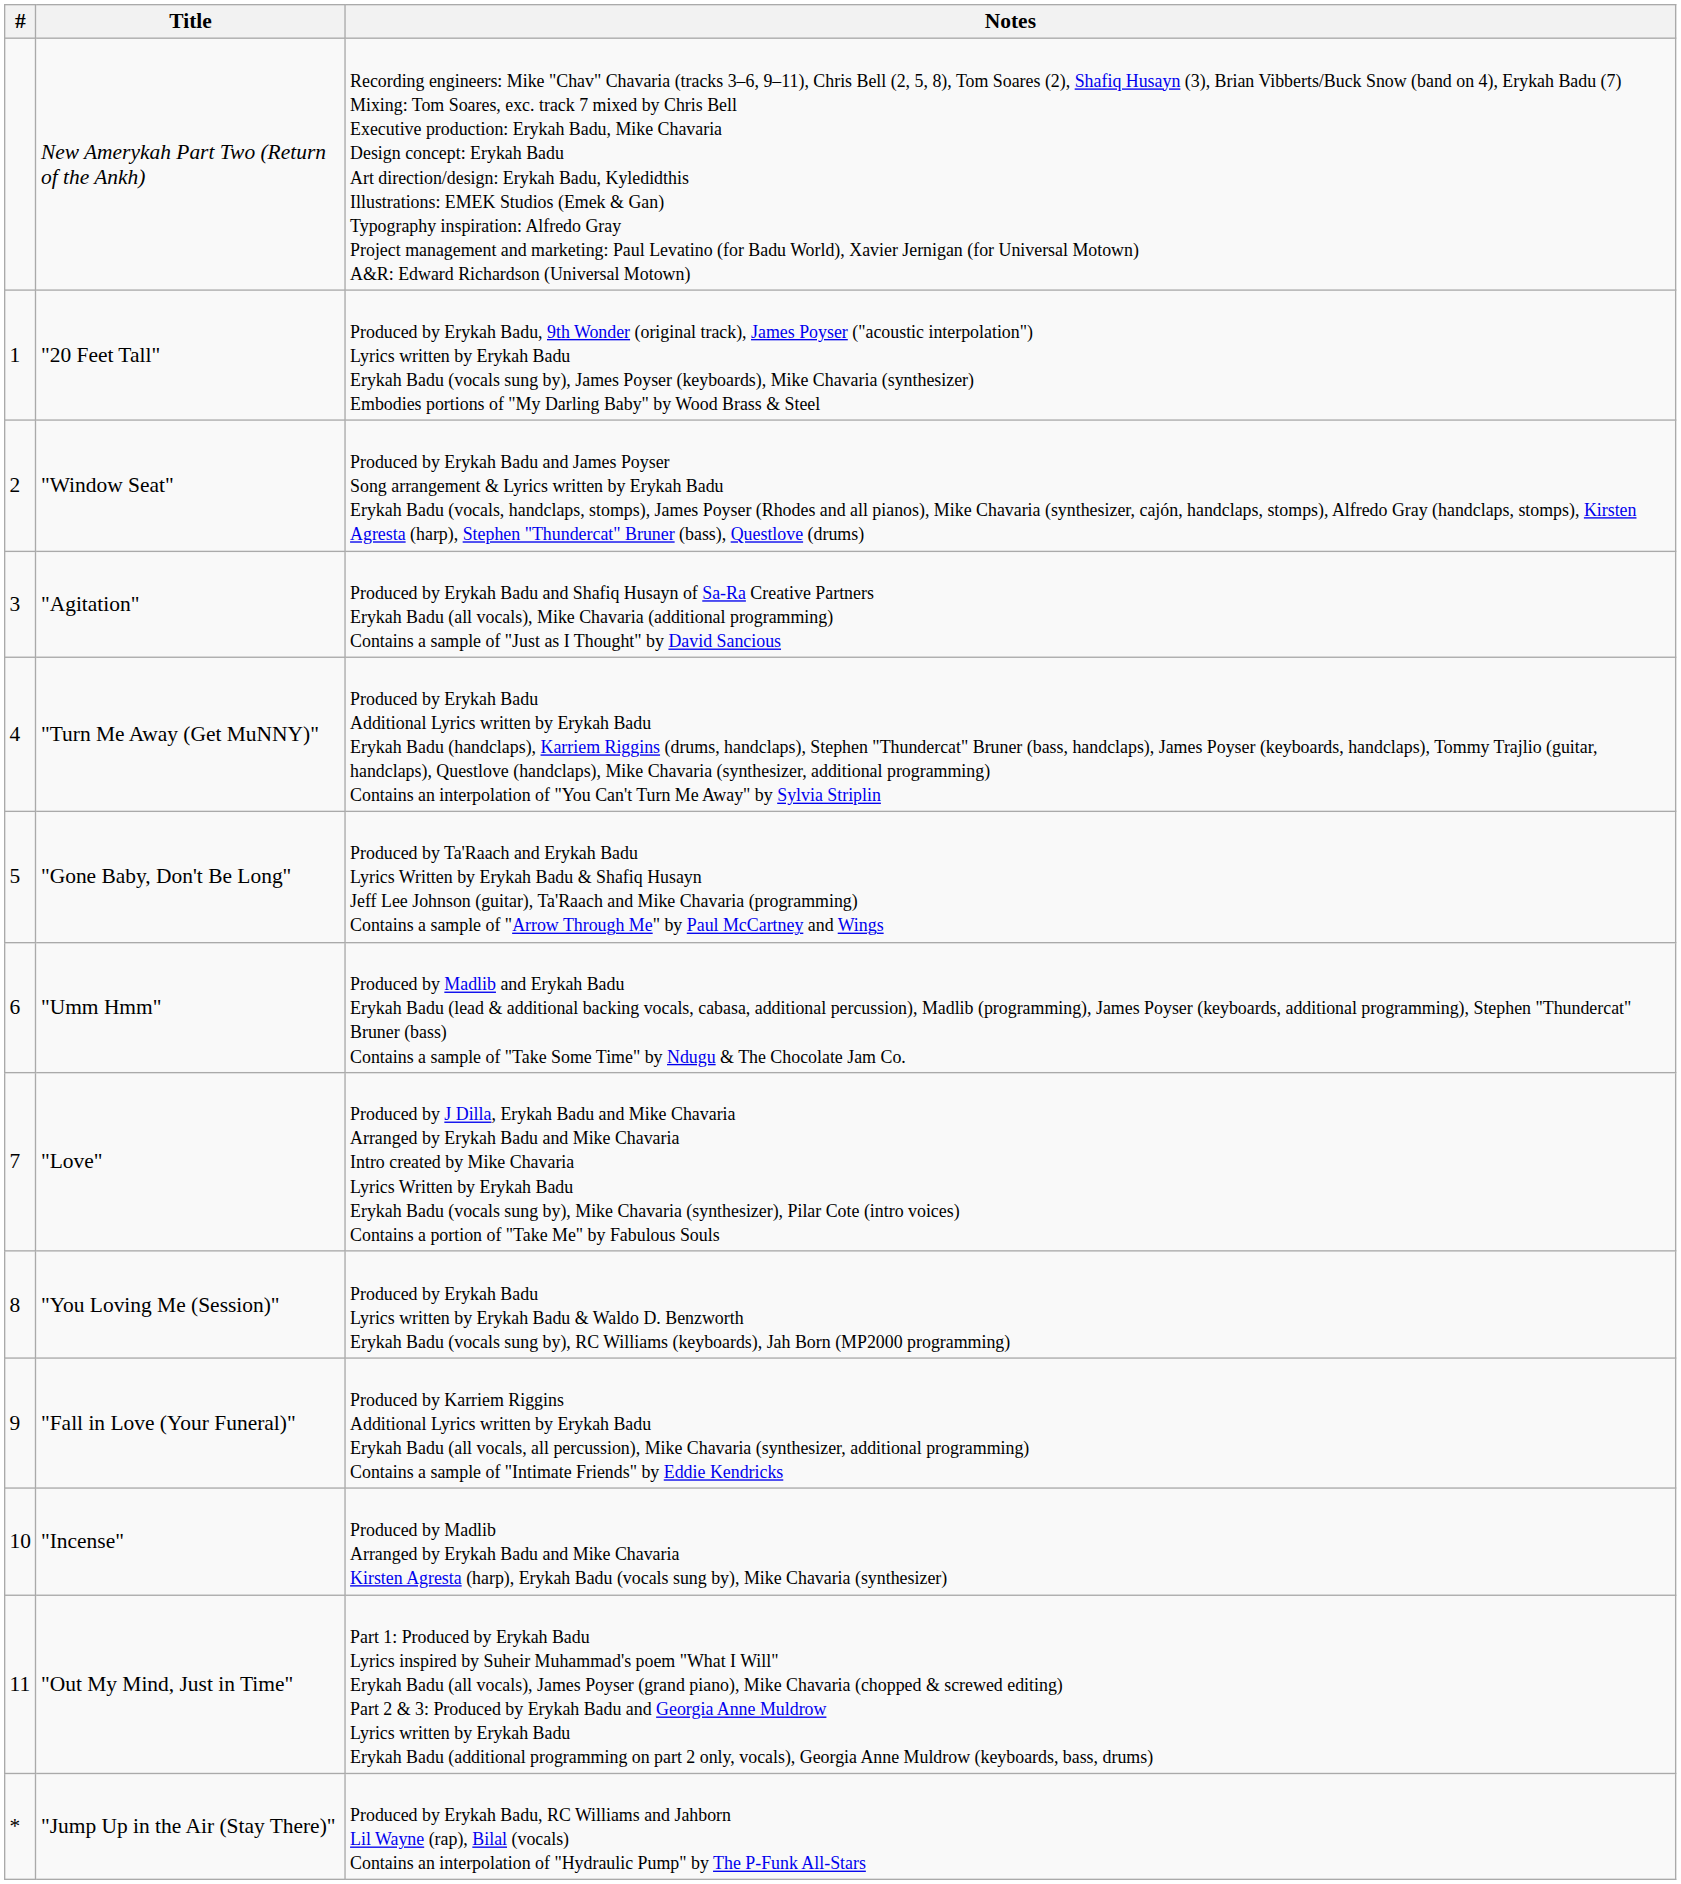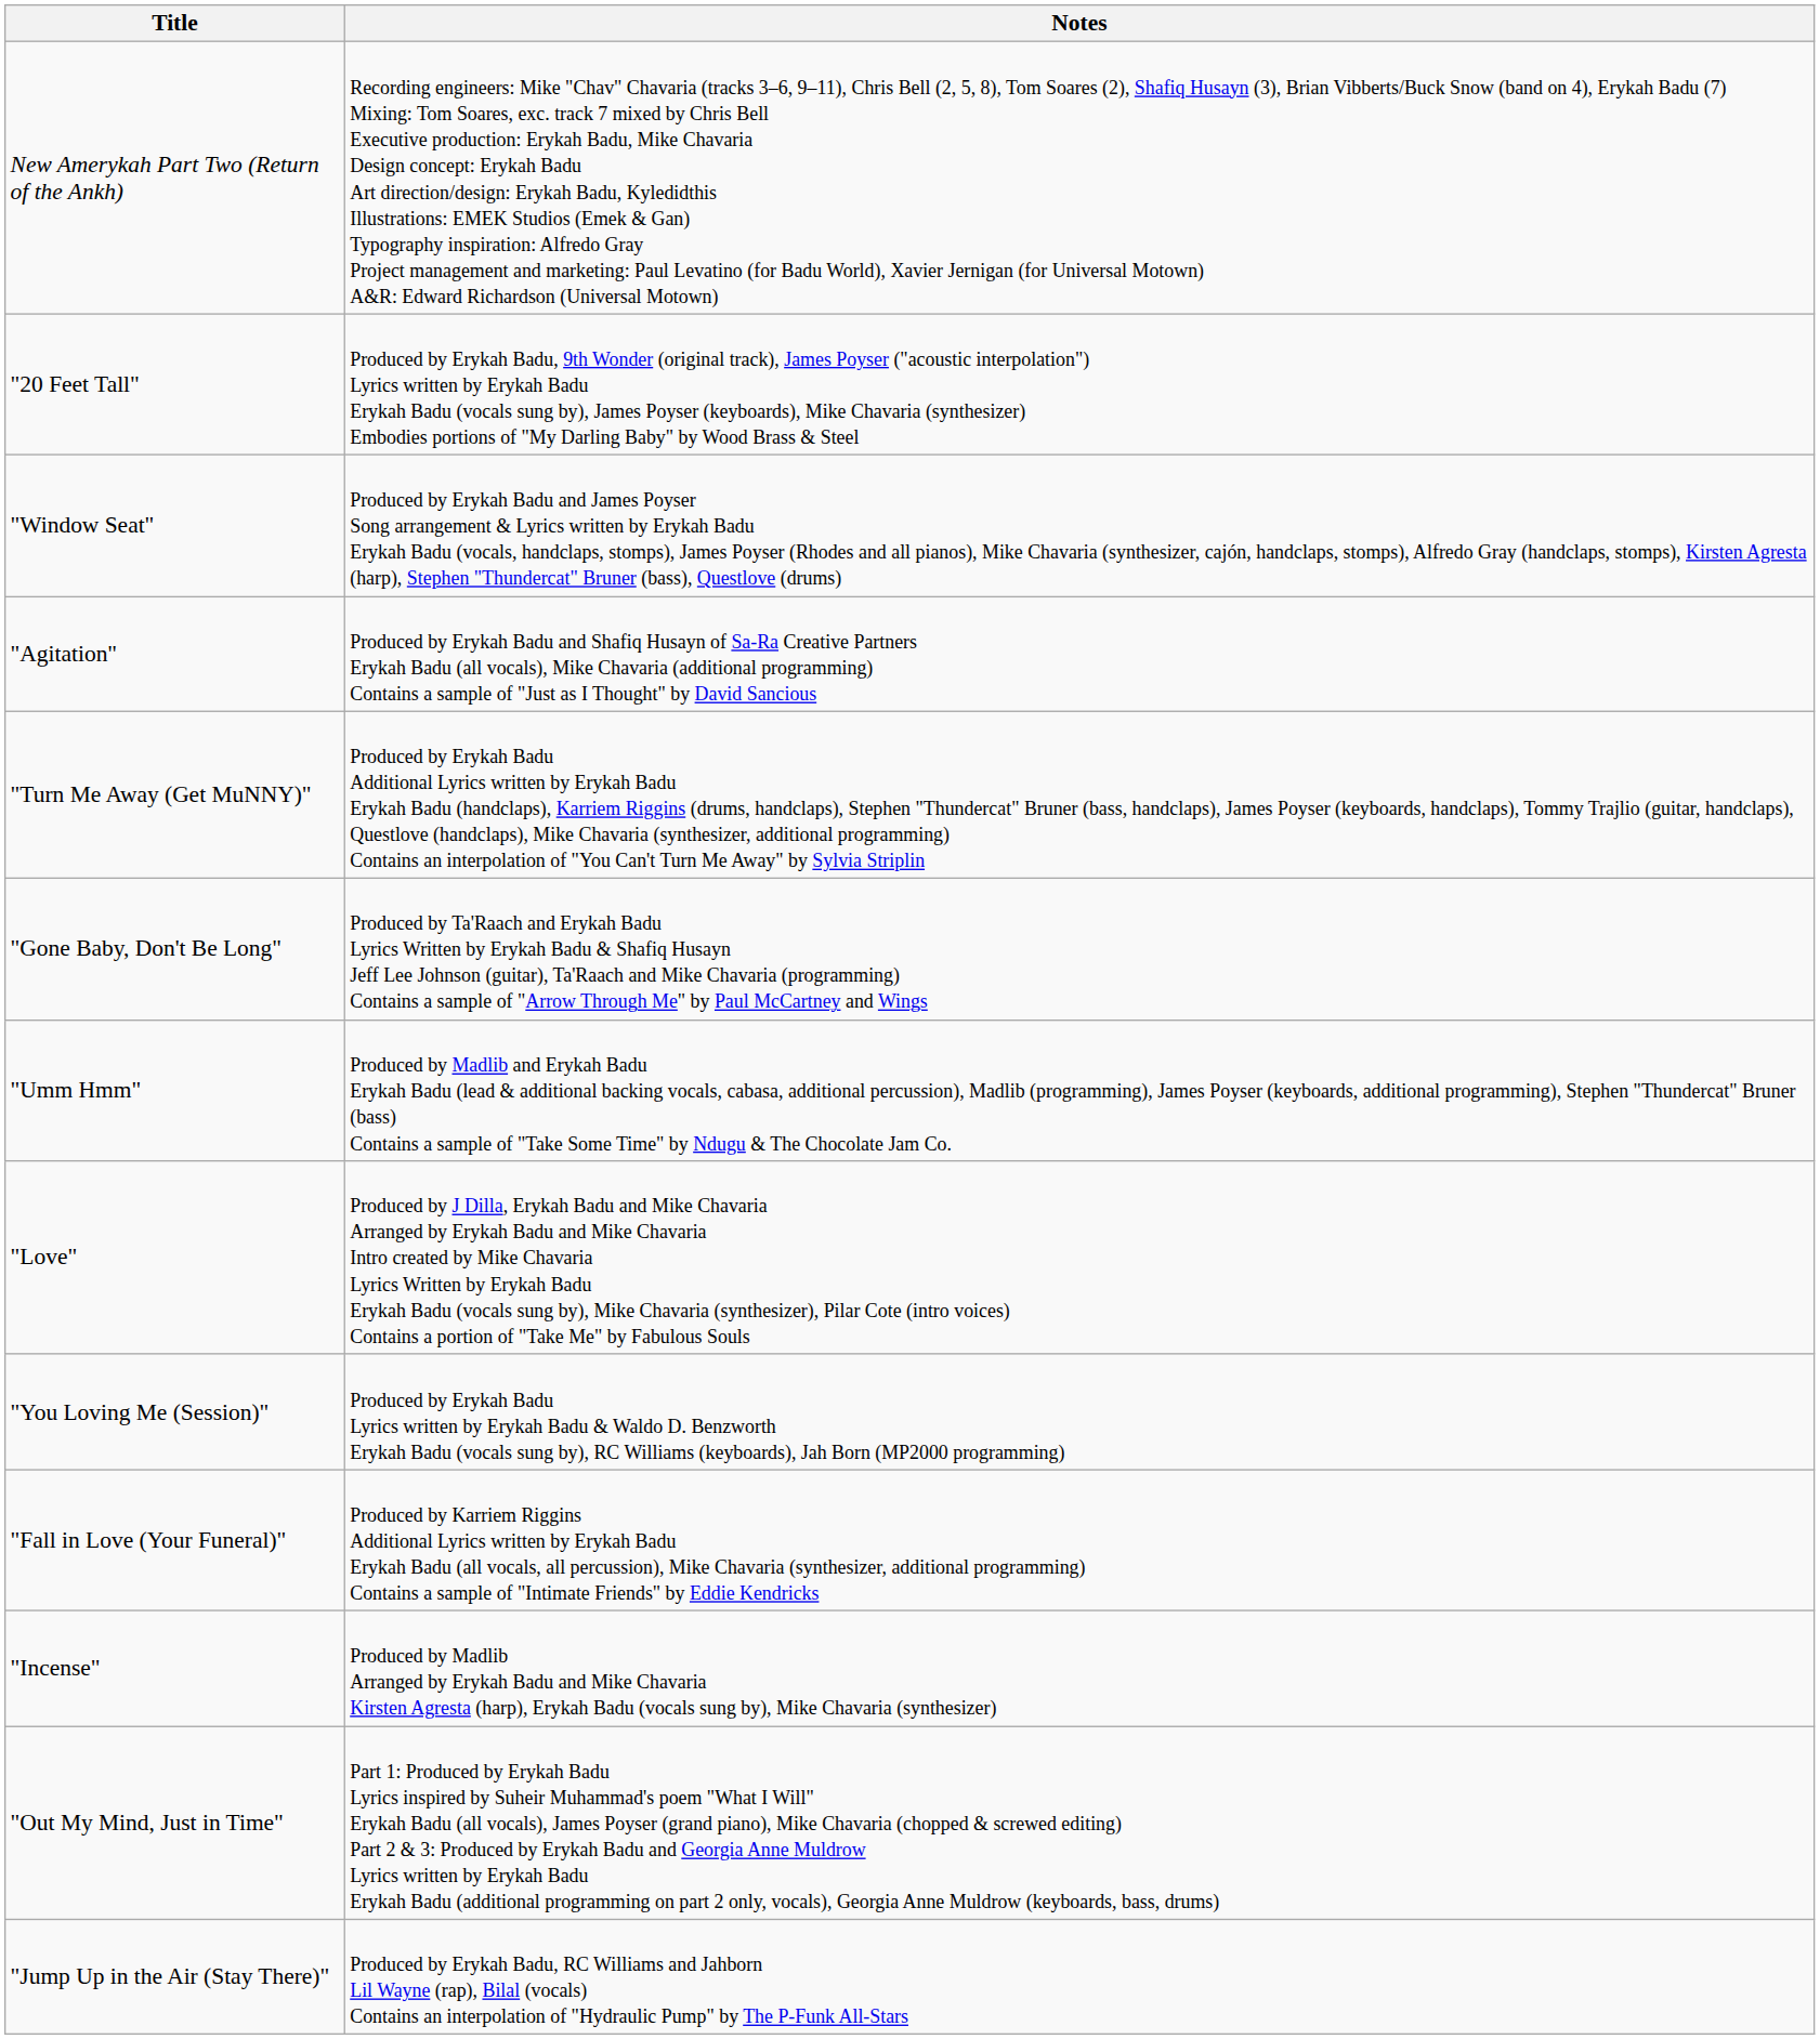- column: # | 1 | 2 | 3 | 4 | 5 | 6 | 7 | 8 | 9 | 10 | 11 | *
